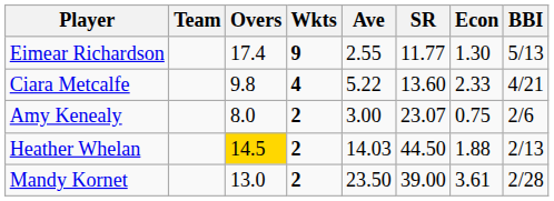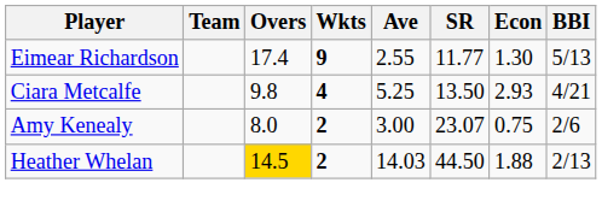Ciara Metcalfe | Ave: 5.22 -> 5.25
Ciara Metcalfe | SR: 13.60 -> 13.50
Ciara Metcalfe | Econ: 2.33 -> 2.93
- row: Mandy Kornet | 13.0 | 2 | 23.50 | 39.00 | 3.61 | 2/28
